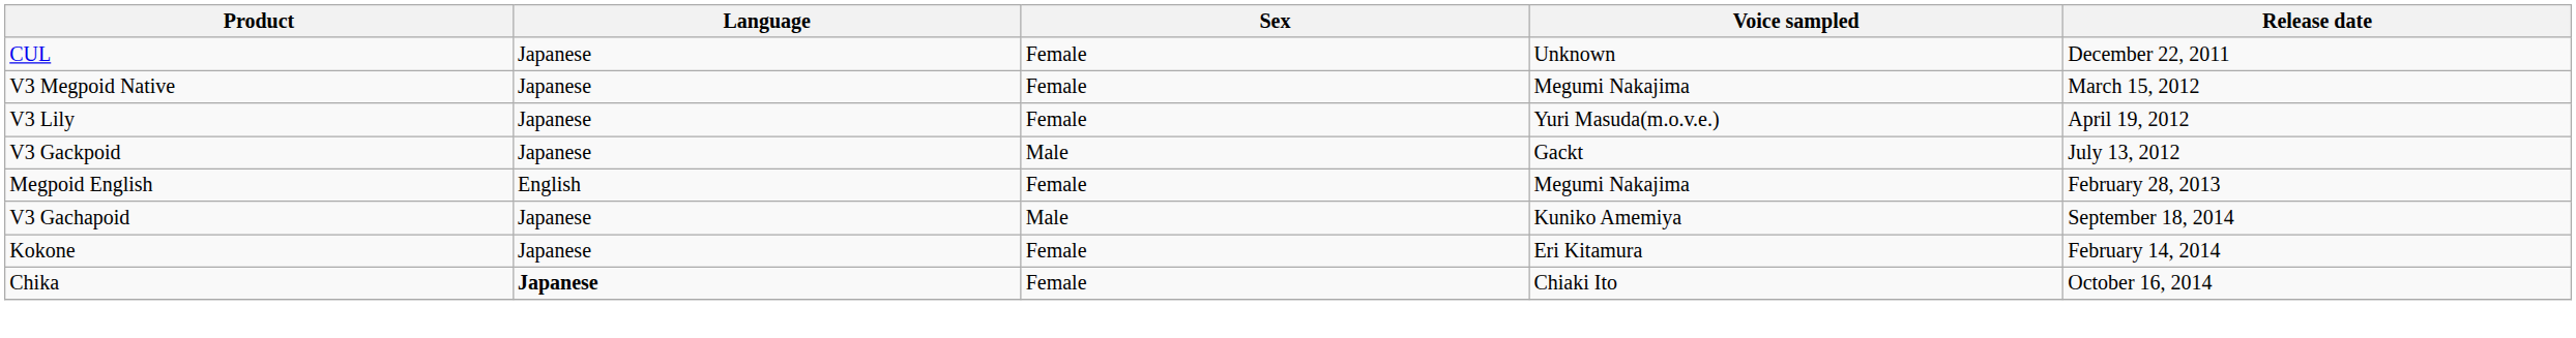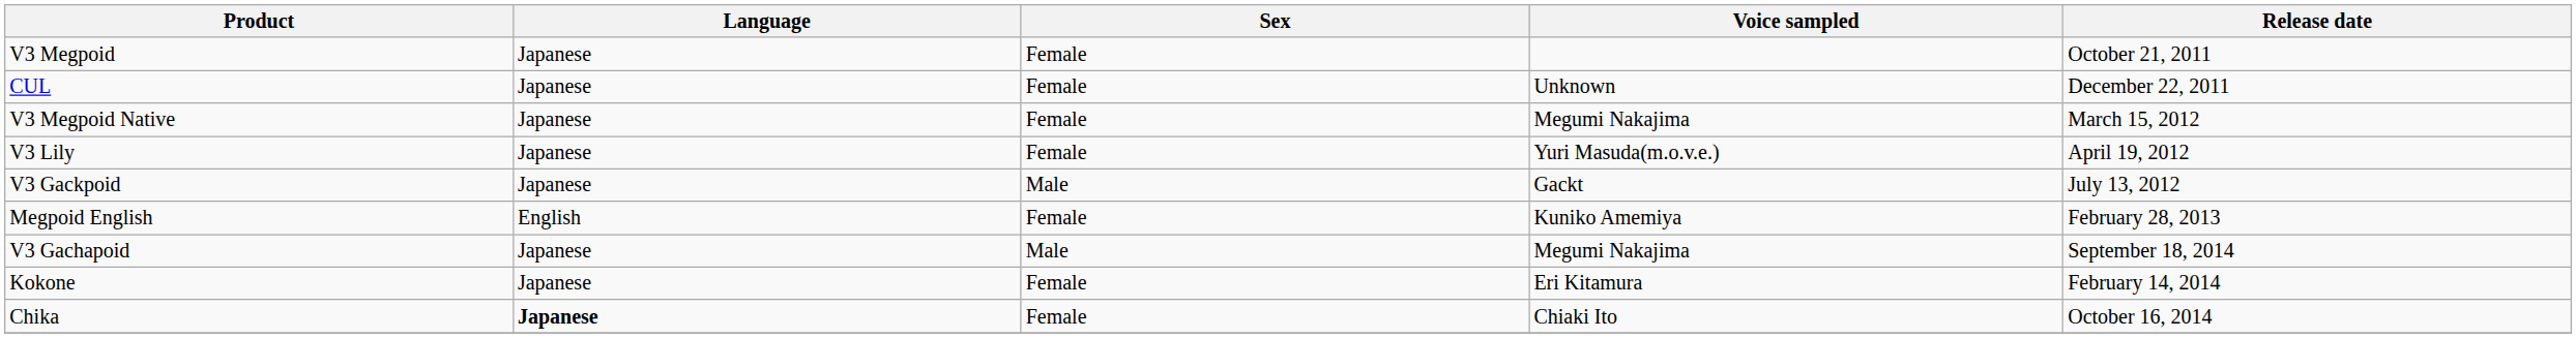+ row: V3 Megpoid | Japanese | Female | October 21, 2011
Megpoid English | Voice sampled: Megumi Nakajima -> Kuniko Amemiya
V3 Gachapoid | Voice sampled: Kuniko Amemiya -> Megumi Nakajima
